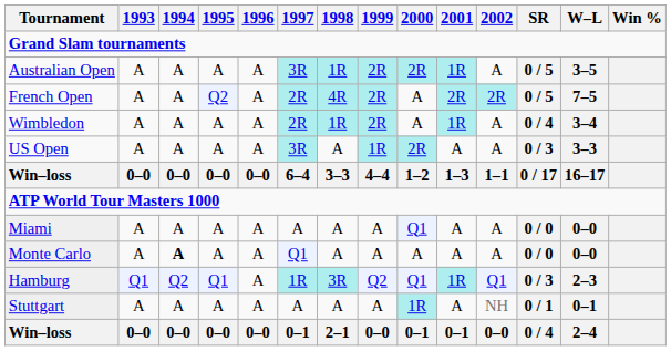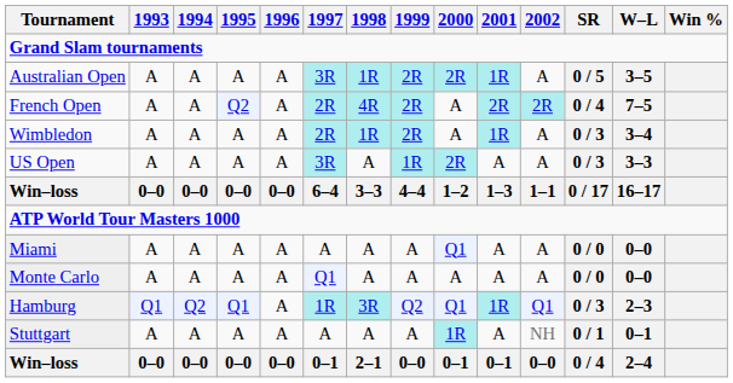French Open | SR: 0 / 5 -> 0 / 4
Wimbledon | SR: 0 / 4 -> 0 / 3
Monte Carlo | 1994: bold -> normal
